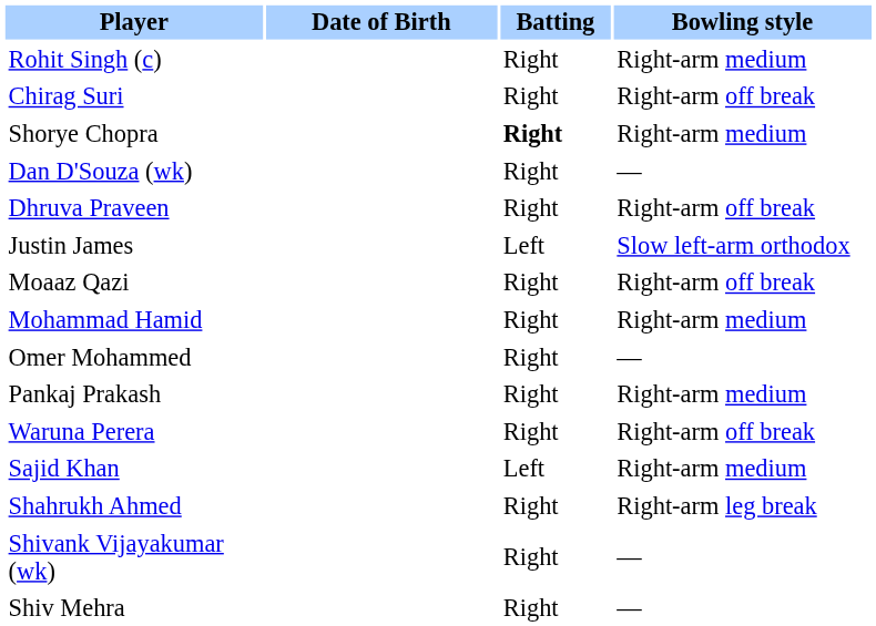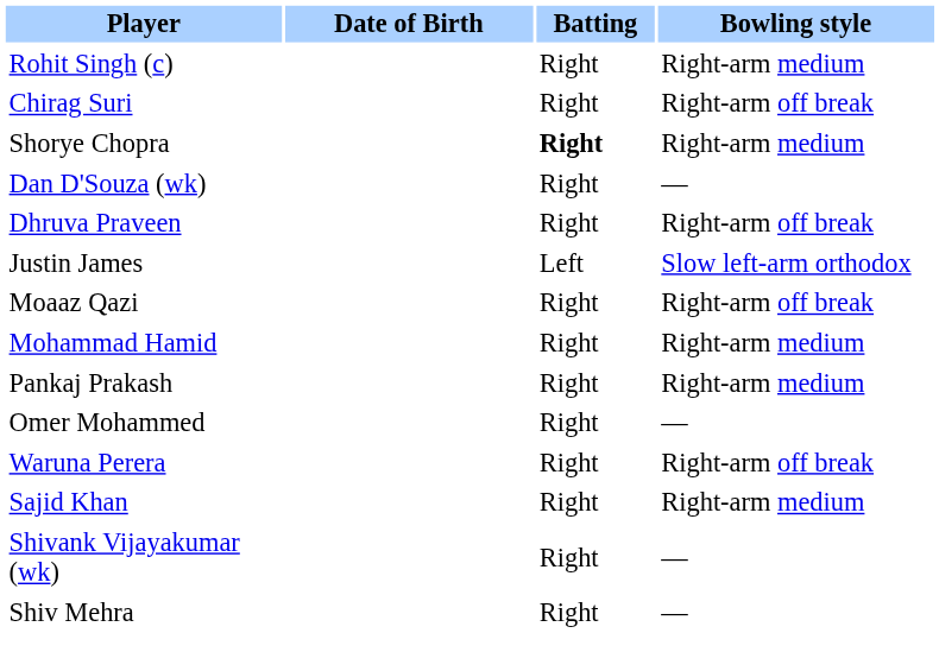rows swapped: Omer Mohammed <-> Pankaj Prakash
Sajid Khan | Batting: Left -> Right
- row: Shahrukh Ahmed | Right | Right-arm leg break
